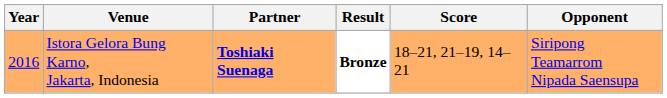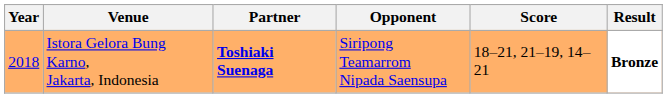columns swapped: Opponent <-> Result
Istora Gelora Bung Karno, Jakarta, Indonesia | Year: 2016 -> 2018
